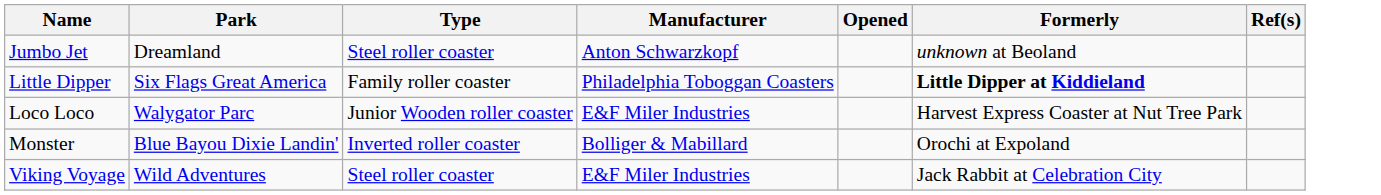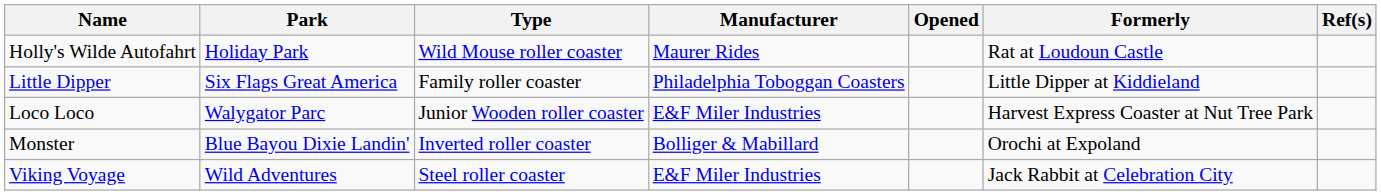+ row: Holly's Wilde Autofahrt | Holiday Park | Wild Mouse roller coaster | Maurer Rides | Rat at Loudoun Castle
- row: Jumbo Jet | Dreamland | Steel roller coaster | Anton Schwarzkopf | unknown at Beoland
Little Dipper | Formerly: bold -> normal
